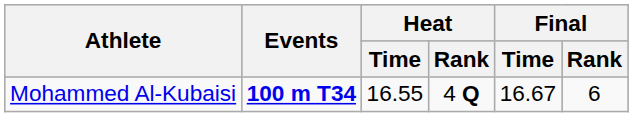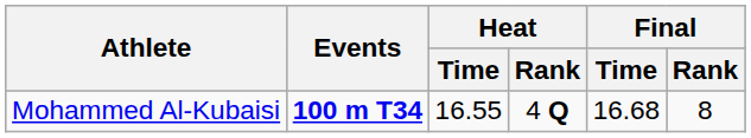Mohammed Al-Kubaisi | Final / Time: 16.67 -> 16.68
Mohammed Al-Kubaisi | Final / Rank: 6 -> 8
